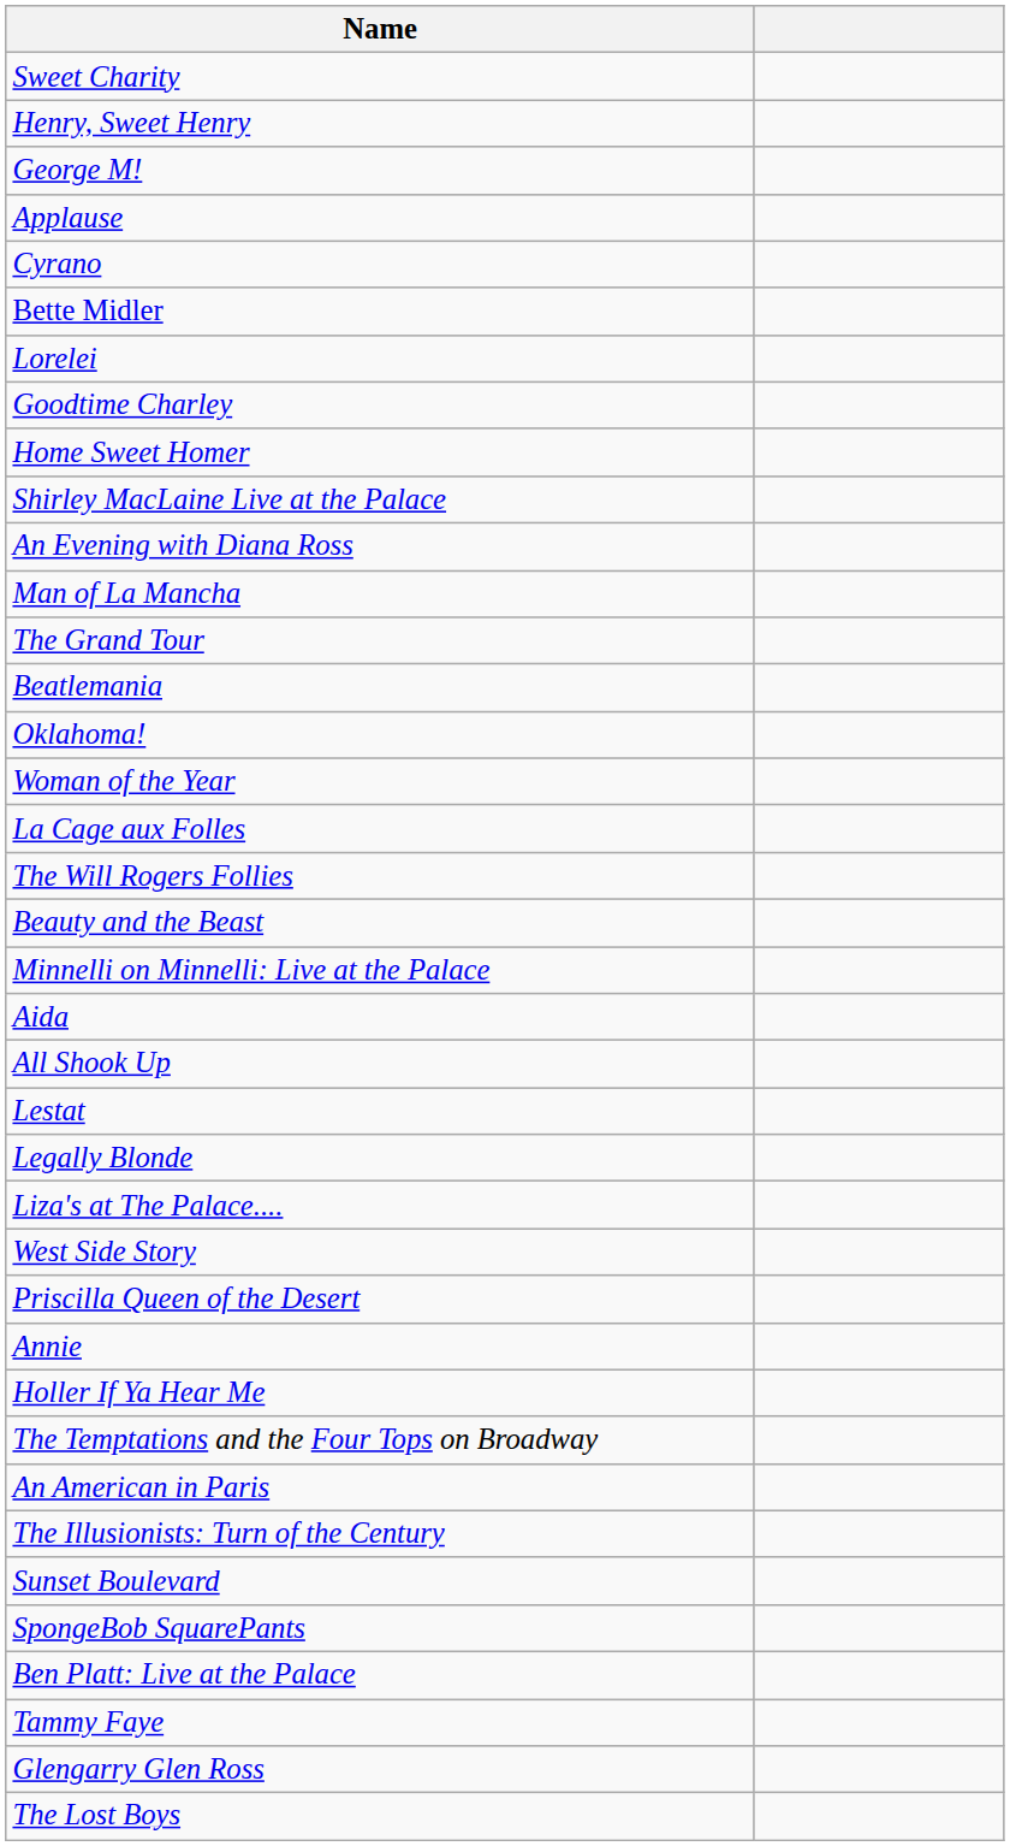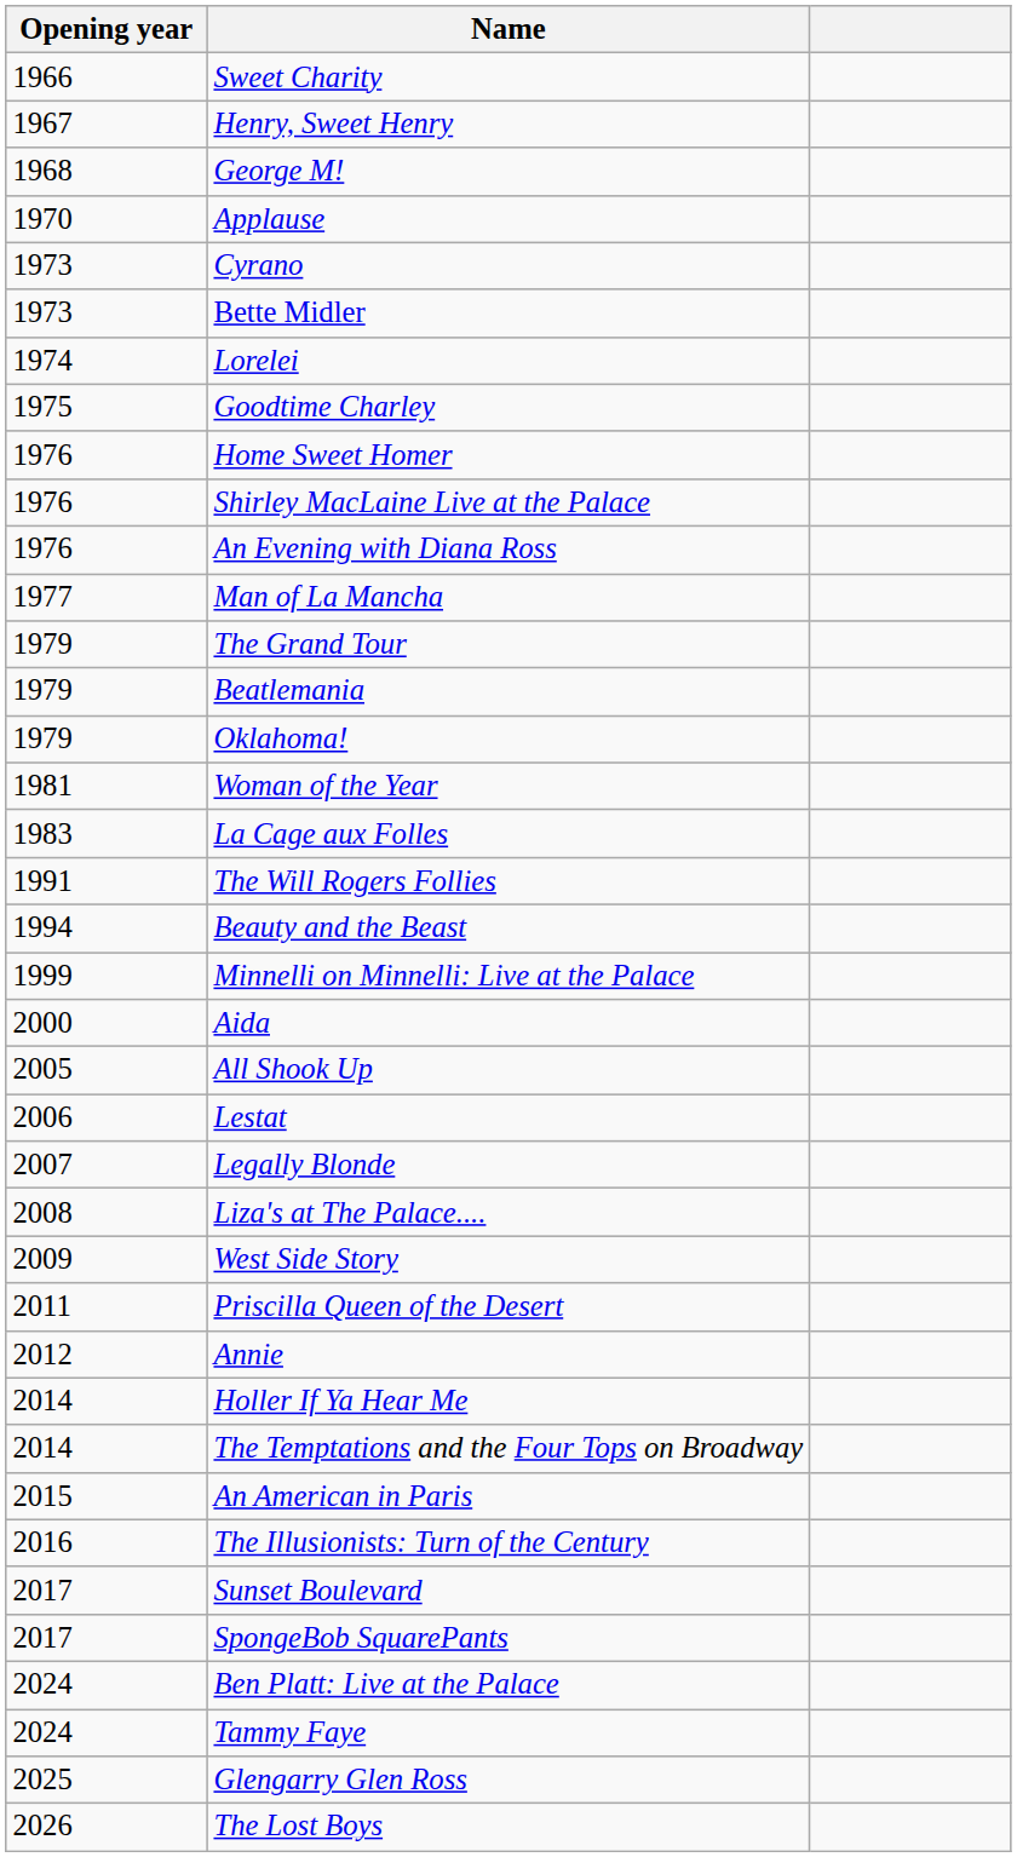+ column: Opening year | 1966 | 1967 | 1968 | 1970 | 1973 | 1973 | 1974 | 1975 | 1976 | 1976 | 1976 | 1977 | 1979 | 1979 | 1979 | 1981 | 1983 | 1991 | 1994 | 1999 | 2000 | 2005 | 2006 | 2007 | 2008 | 2009 | 2011 | 2012 | 2014 | 2014 | 2015 | 2016 | 2017 | 2017 | 2024 | 2024 | 2025 | 2026
